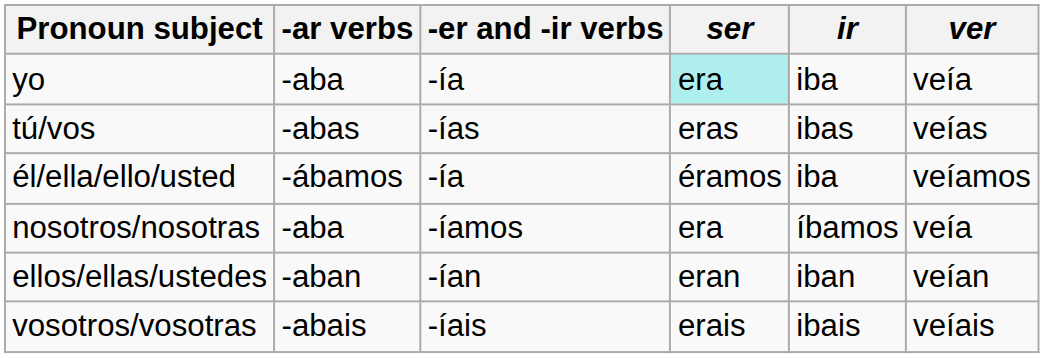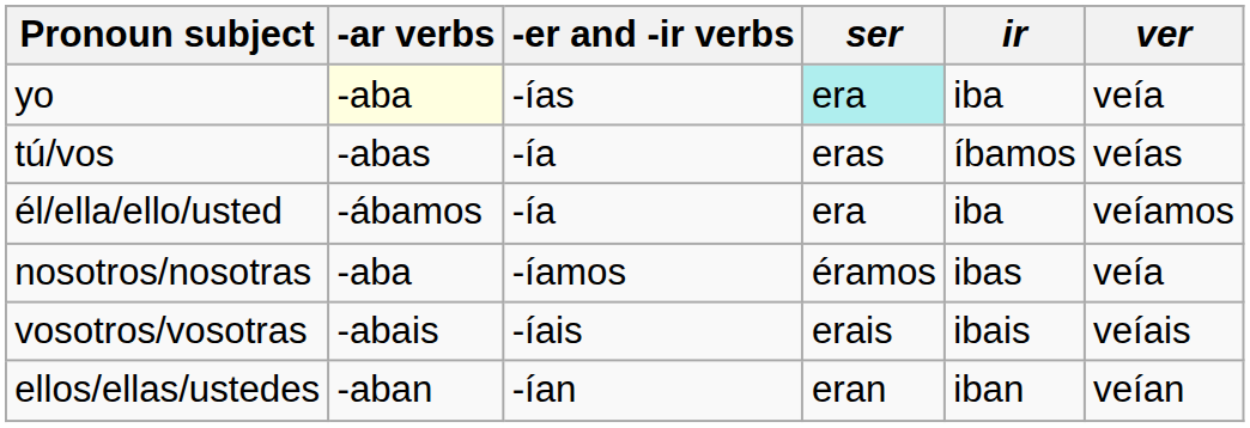yo | -ar verbs: no background -> lightyellow background
yo | -er and -ir verbs: -ía -> -ías
tú/vos | -er and -ir verbs: -ías -> -ía
tú/vos | ir: ibas -> íbamos
él/ella/ello/usted | ser: éramos -> era
nosotros/nosotras | ser: era -> éramos
nosotros/nosotras | ir: íbamos -> ibas
rows swapped: vosotros/vosotras <-> ellos/ellas/ustedes
